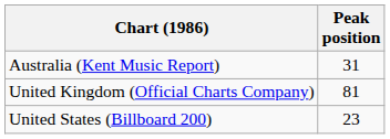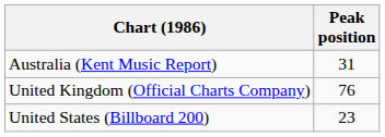United Kingdom (Official Charts Company) | Peak position: 81 -> 76
